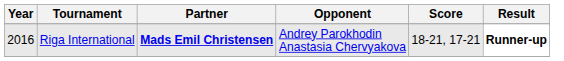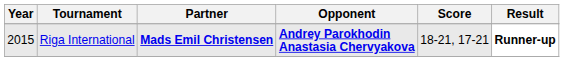Riga International | Year: 2016 -> 2015
Riga International | Opponent: normal -> bold
